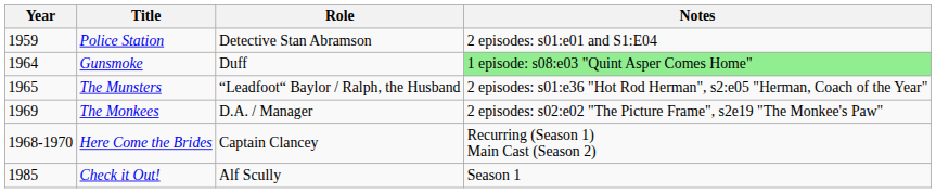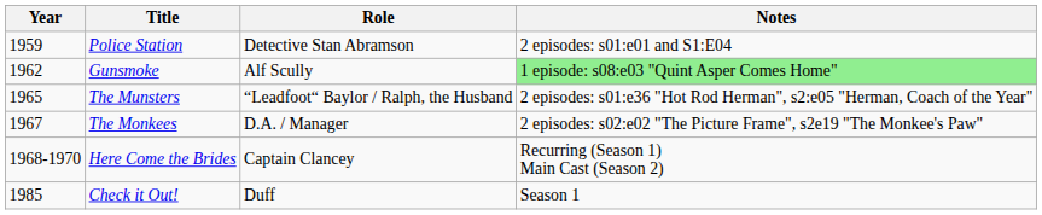Gunsmoke | Year: 1964 -> 1962
Gunsmoke | Role: Duff -> Alf Scully
The Monkees | Year: 1969 -> 1967
Check it Out! | Role: Alf Scully -> Duff
